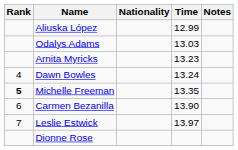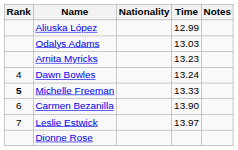Michelle Freeman | Time: 13.35 -> 13.33
